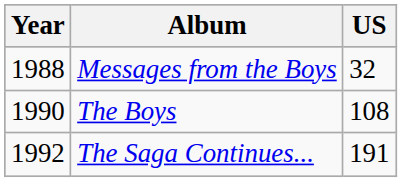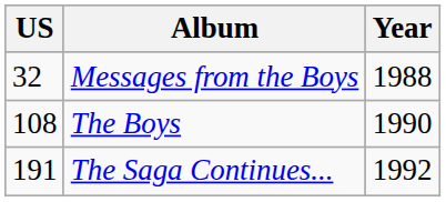columns swapped: Year <-> US
